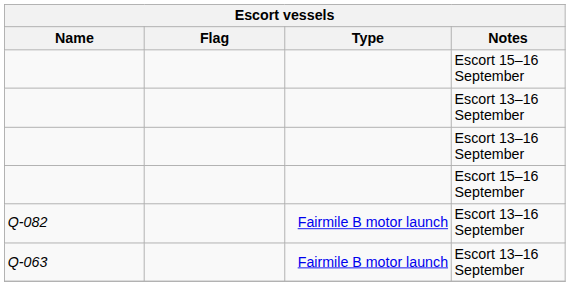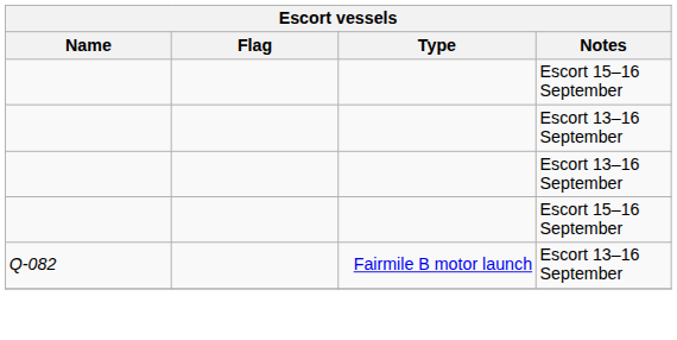- row: Q-063 | Fairmile B motor launch | Escort 13–16 September
